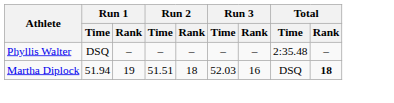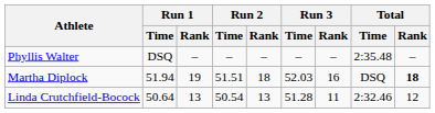+ row: Linda Crutchfield-Bocock | 50.64 | 13 | 50.54 | 13 | 51.28 | 11 | 2:32.46 | 12
